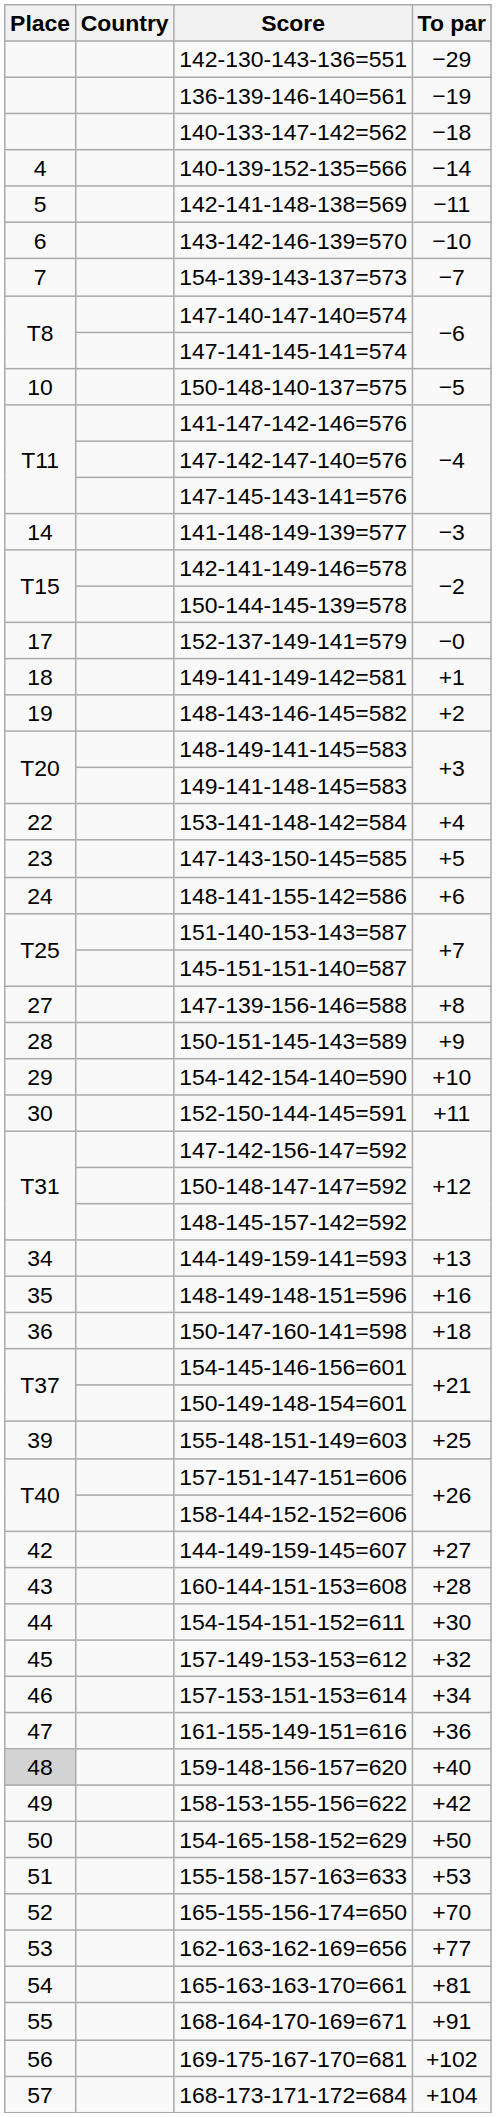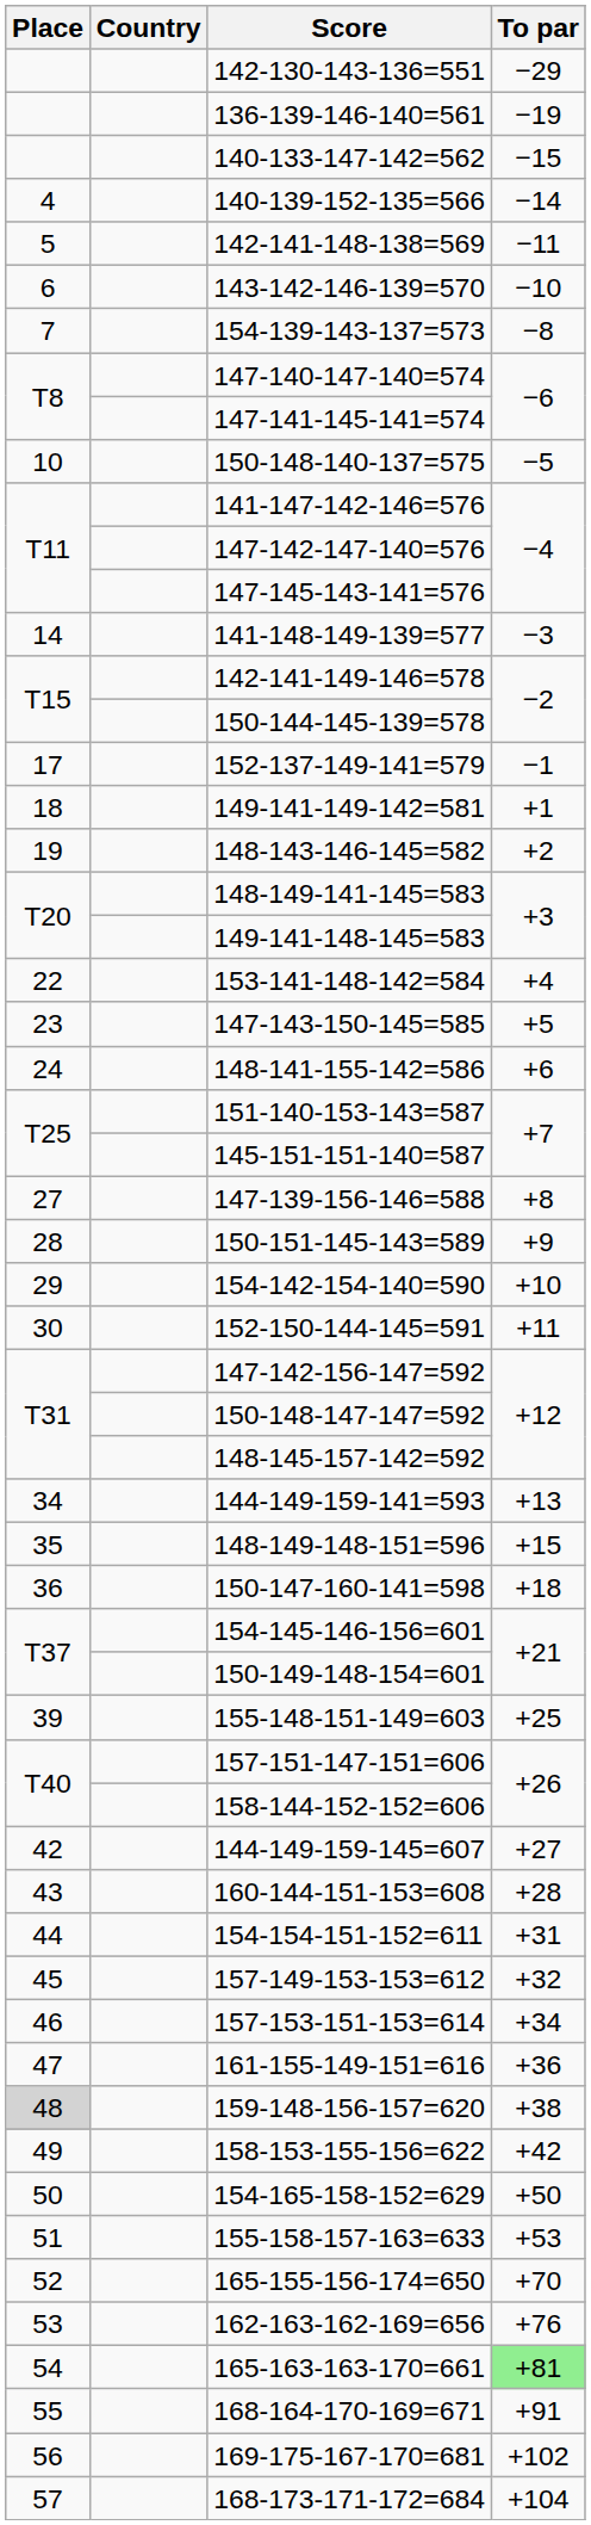140-133-147-142=562 | To par: −18 -> −15
154-139-143-137=573 | To par: −7 -> −8
152-137-149-141=579 | To par: −0 -> −1
148-149-148-151=596 | To par: +16 -> +15
154-154-151-152=611 | To par: +30 -> +31
159-148-156-157=620 | To par: +40 -> +38
162-163-162-169=656 | To par: +77 -> +76
165-163-163-170=661 | To par: no background -> lightgreen background
